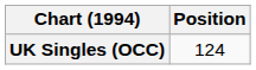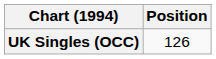UK Singles (OCC) | Position: 124 -> 126
